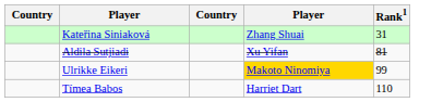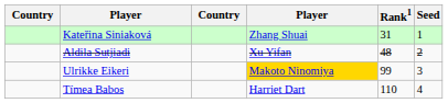+ column: Seed | 1 | 2 | 3 | 4
Aldila Sutjiadi | Rank1: 81 -> 48
